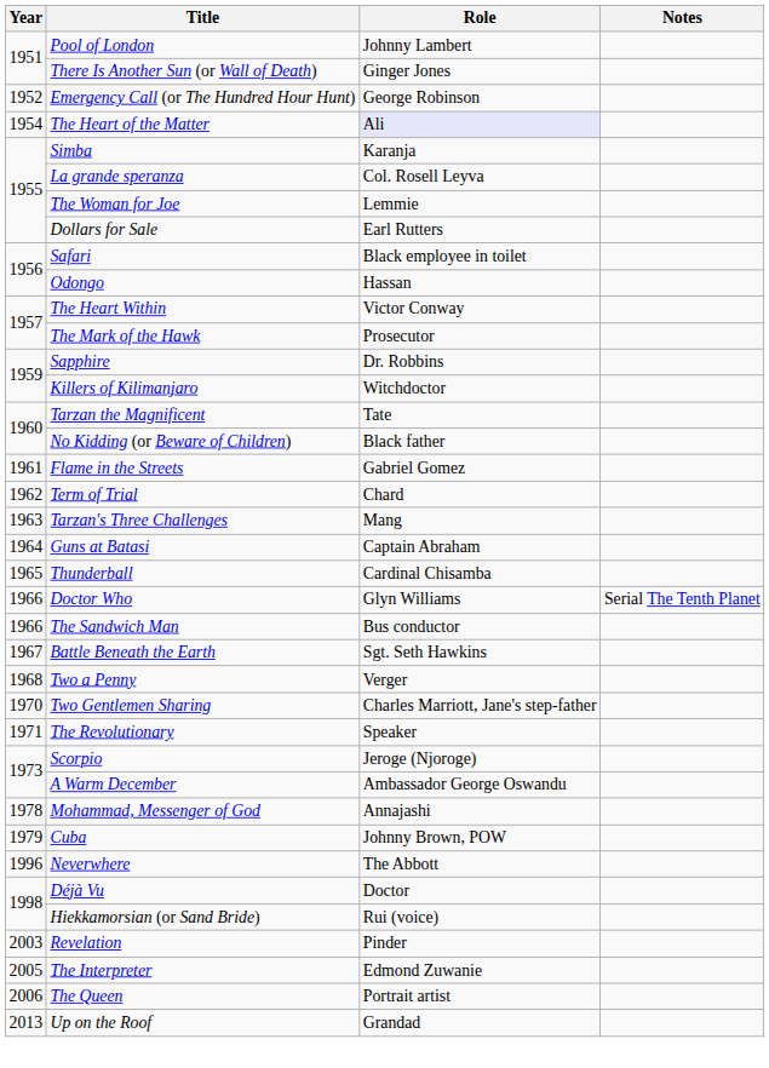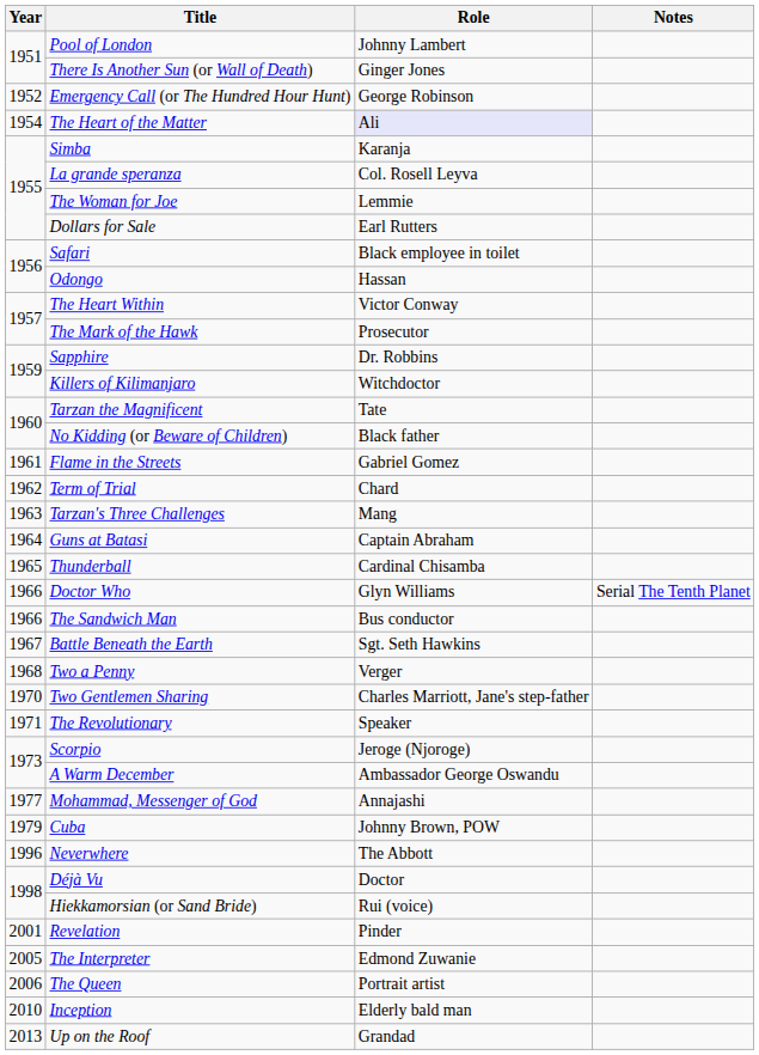Mohammad, Messenger of God | Year: 1978 -> 1977
Revelation | Year: 2003 -> 2001
+ row: 2010 | Inception | Elderly bald man
